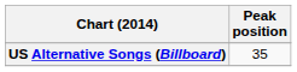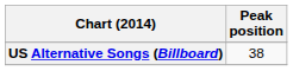US Alternative Songs (Billboard) | Peak position: 35 -> 38
